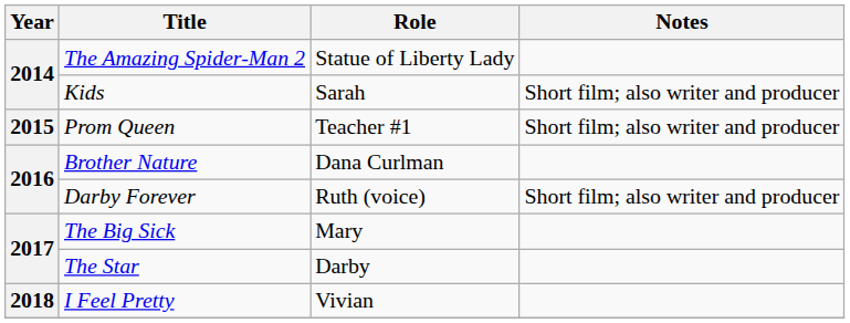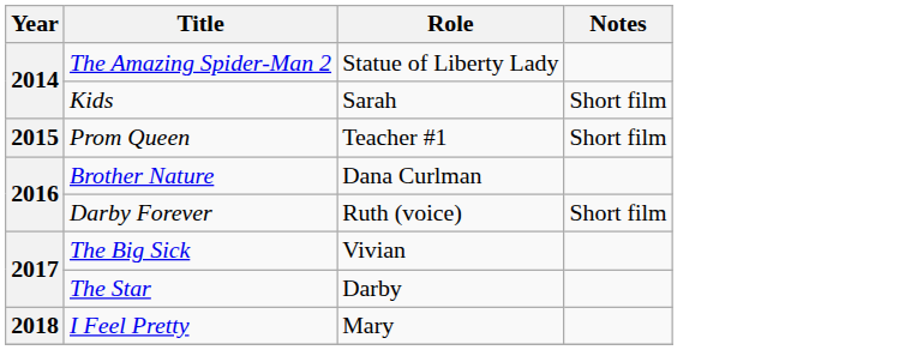Kids | Notes: Short film; also writer and producer -> Short film
Prom Queen | Notes: Short film; also writer and producer -> Short film
Darby Forever | Notes: Short film; also writer and producer -> Short film
The Big Sick | Role: Mary -> Vivian
I Feel Pretty | Role: Vivian -> Mary
